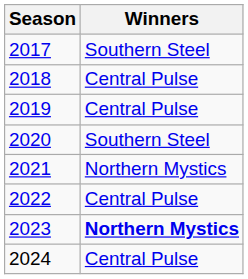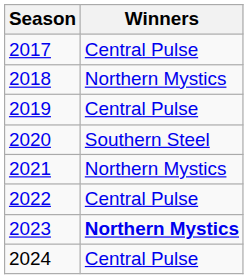2017 | Winners: Southern Steel -> Central Pulse
2018 | Winners: Central Pulse -> Northern Mystics
